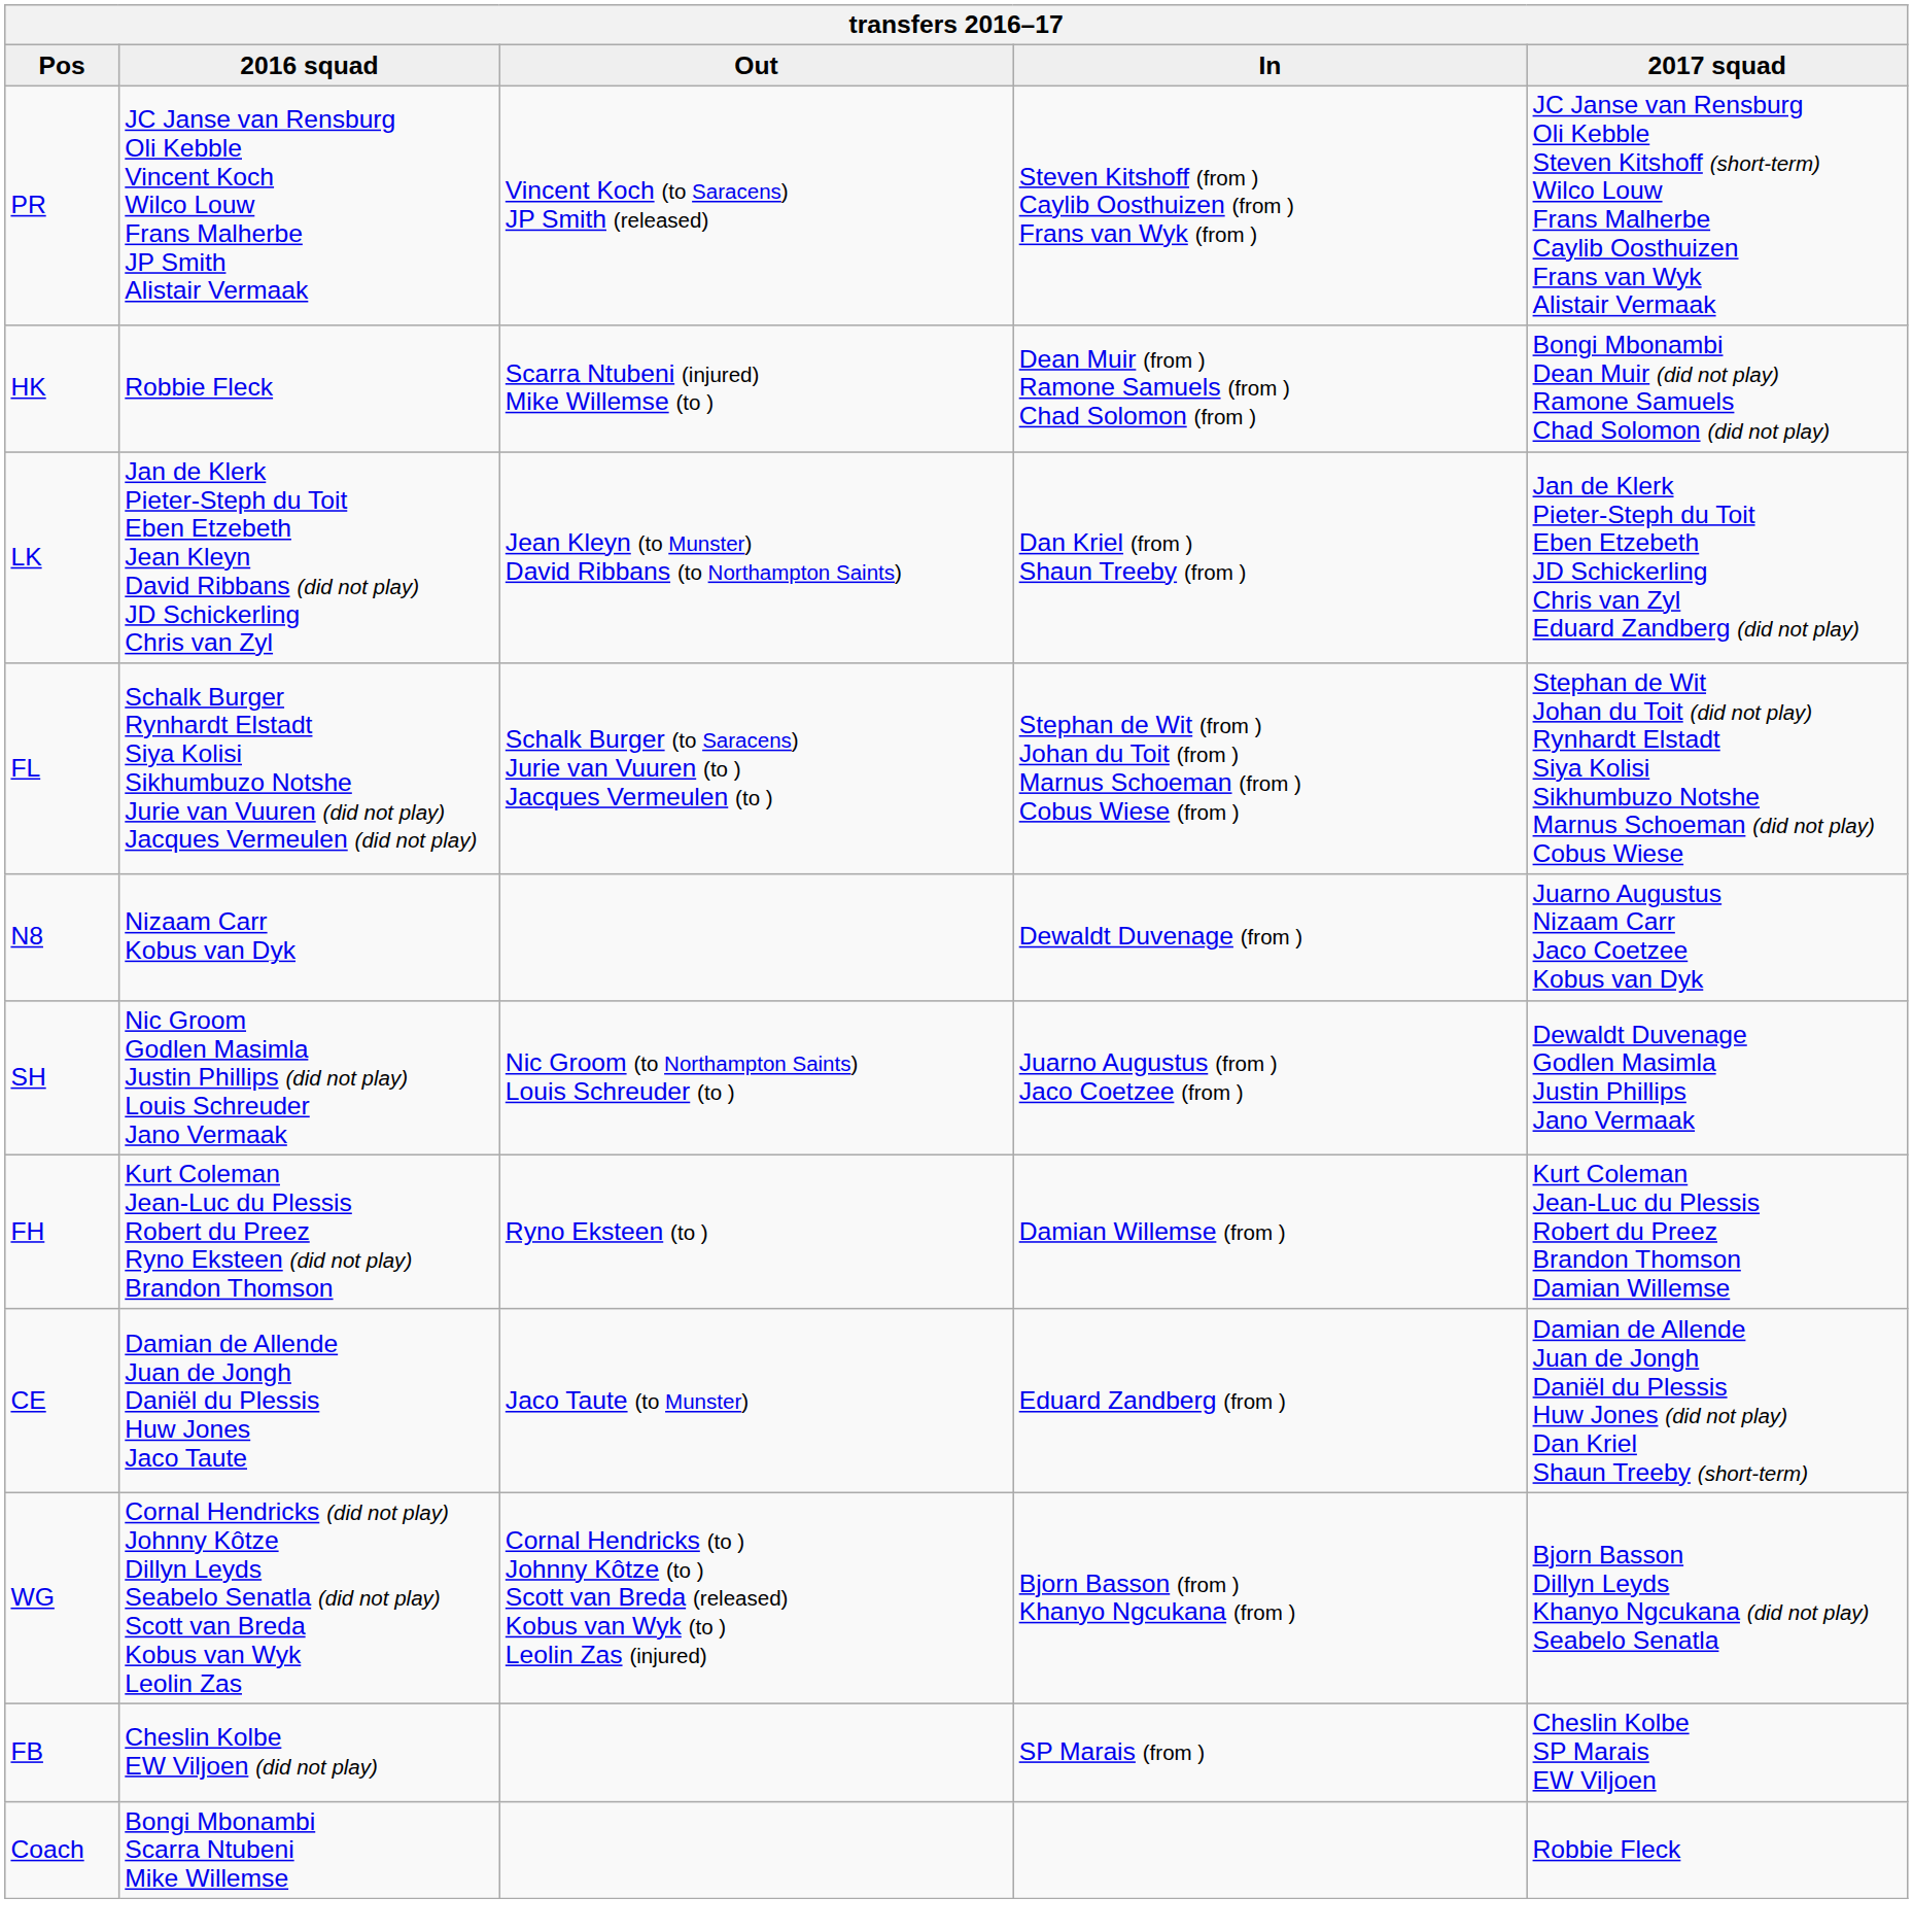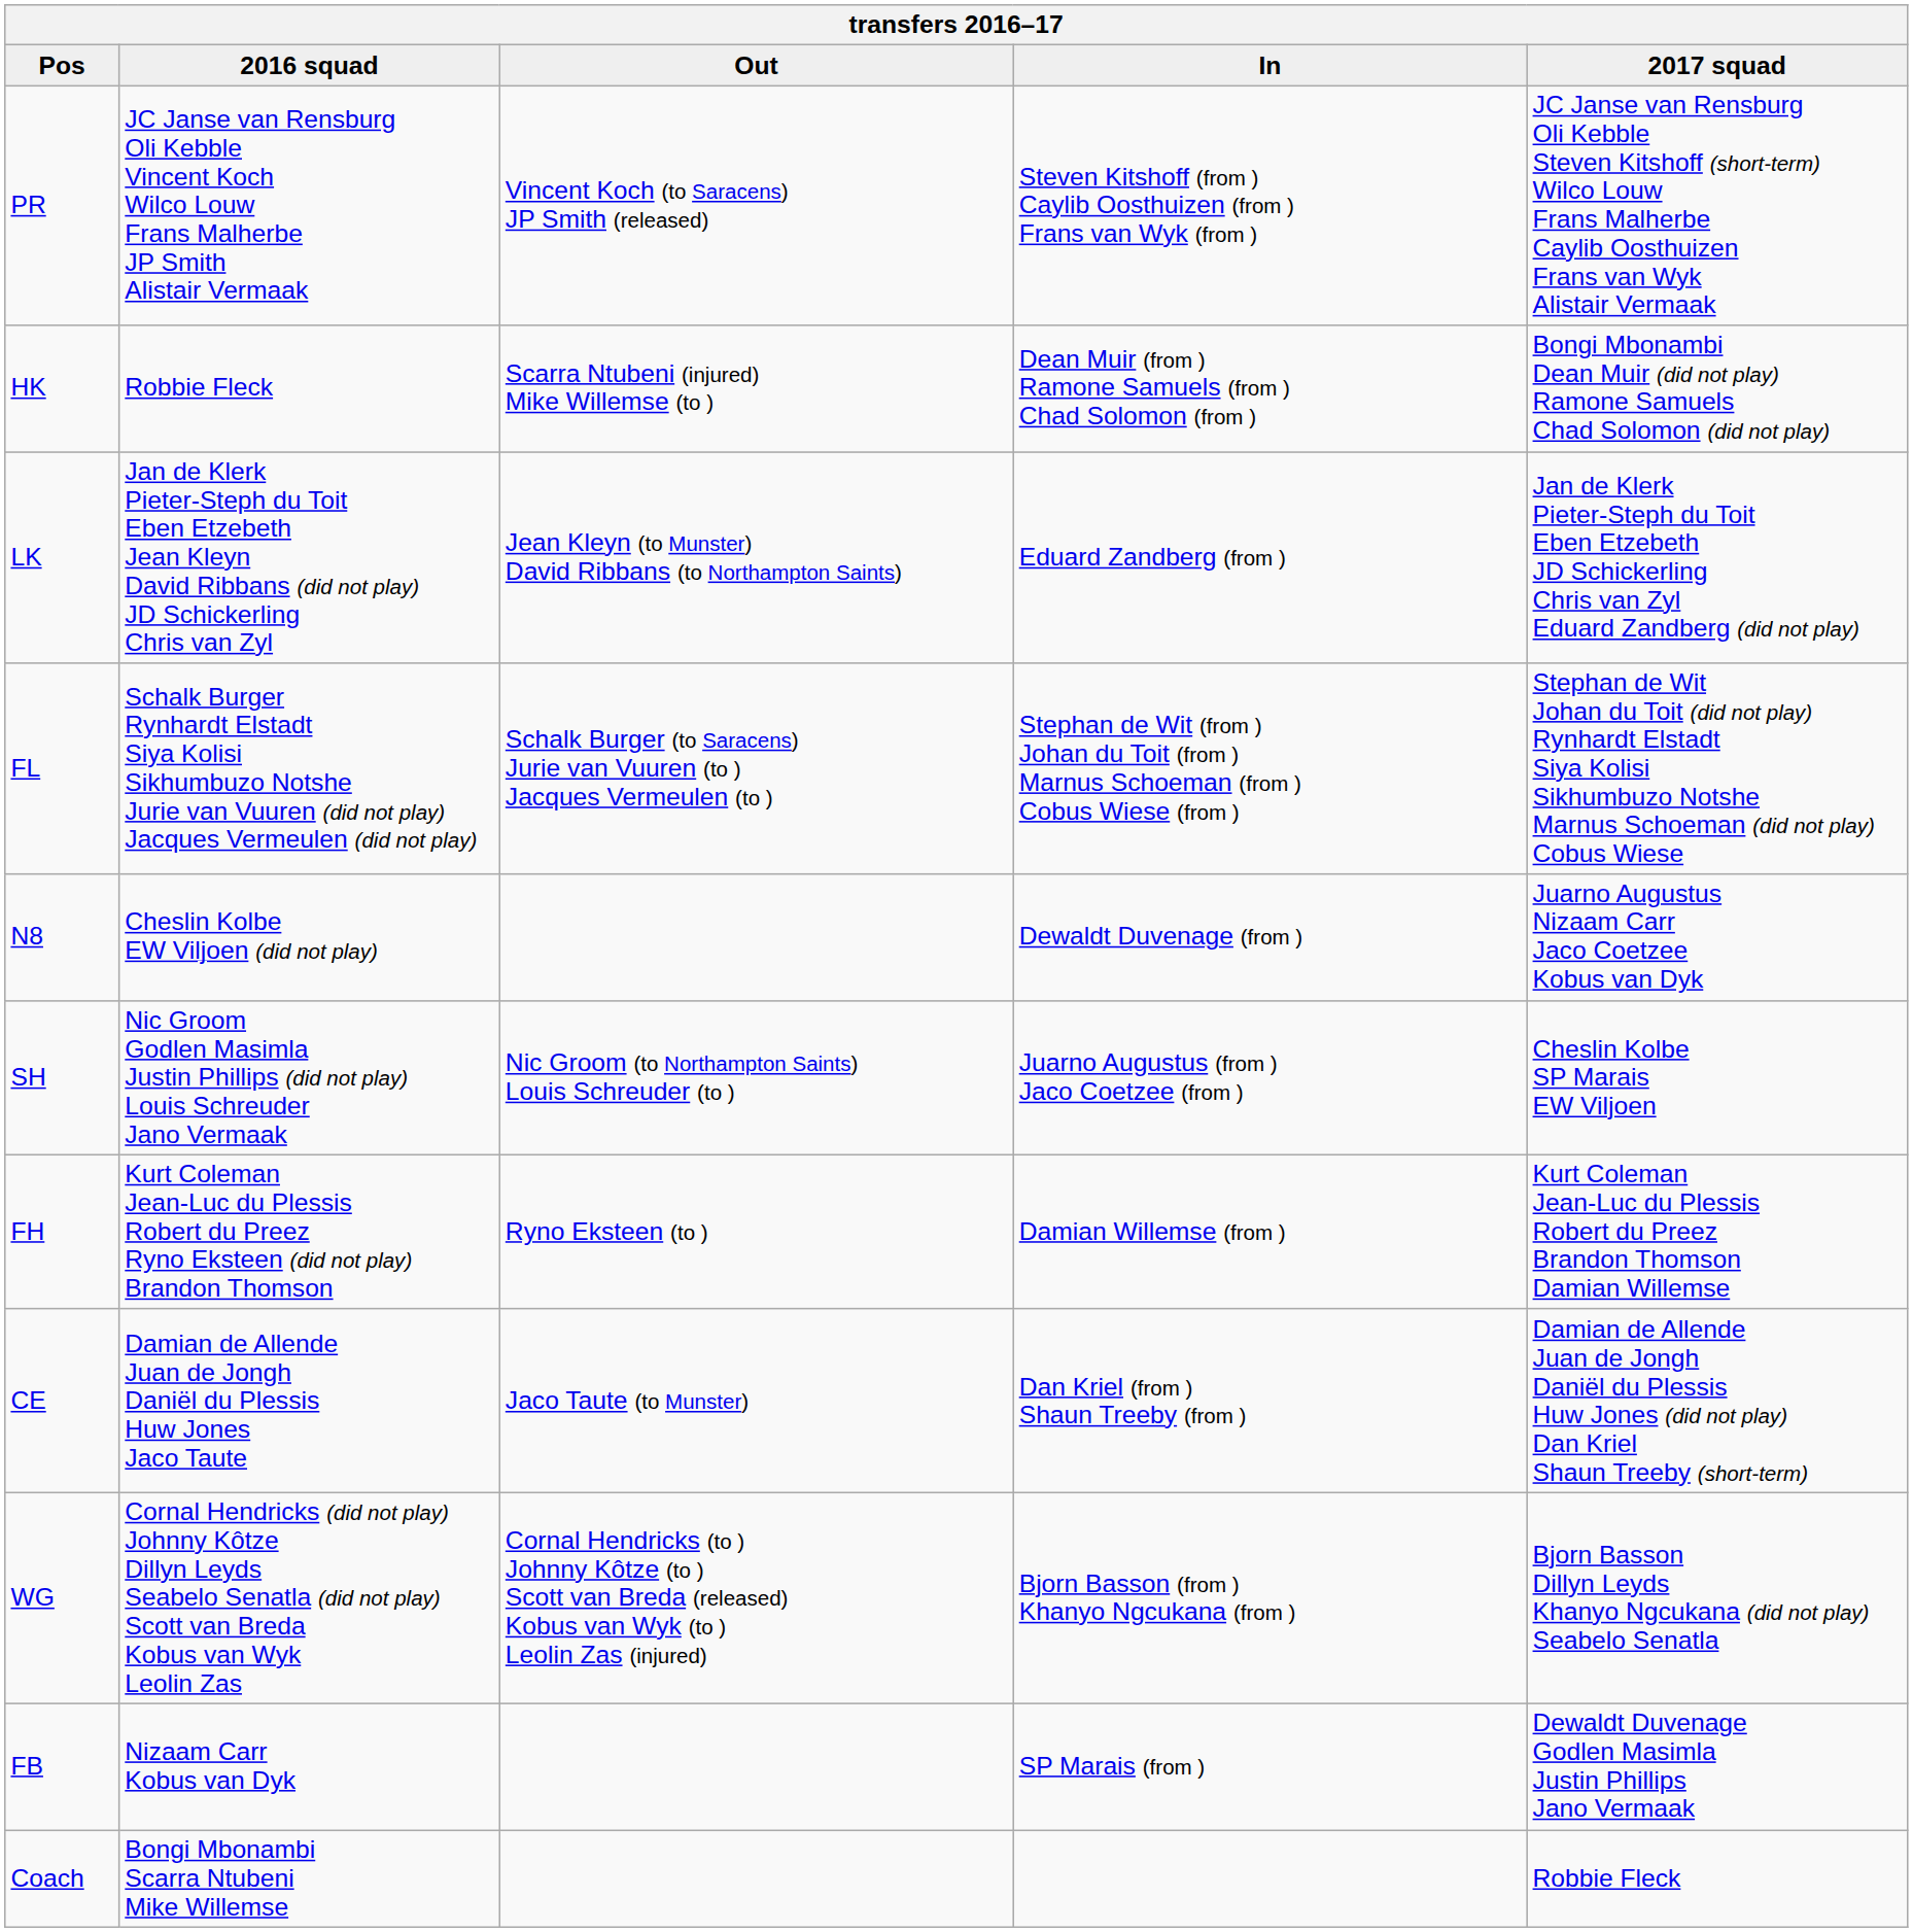LK | In: Dan Kriel (from ) Shaun Treeby (from ) -> Eduard Zandberg (from )
N8 | 2016 squad: Nizaam Carr Kobus van Dyk -> Cheslin Kolbe EW Viljoen (did not play)
SH | 2017 squad: Dewaldt Duvenage Godlen Masimla Justin Phillips Jano Vermaak -> Cheslin Kolbe SP Marais EW Viljoen
CE | In: Eduard Zandberg (from ) -> Dan Kriel (from ) Shaun Treeby (from )
FB | 2016 squad: Cheslin Kolbe EW Viljoen (did not play) -> Nizaam Carr Kobus van Dyk
FB | 2017 squad: Cheslin Kolbe SP Marais EW Viljoen -> Dewaldt Duvenage Godlen Masimla Justin Phillips Jano Vermaak
